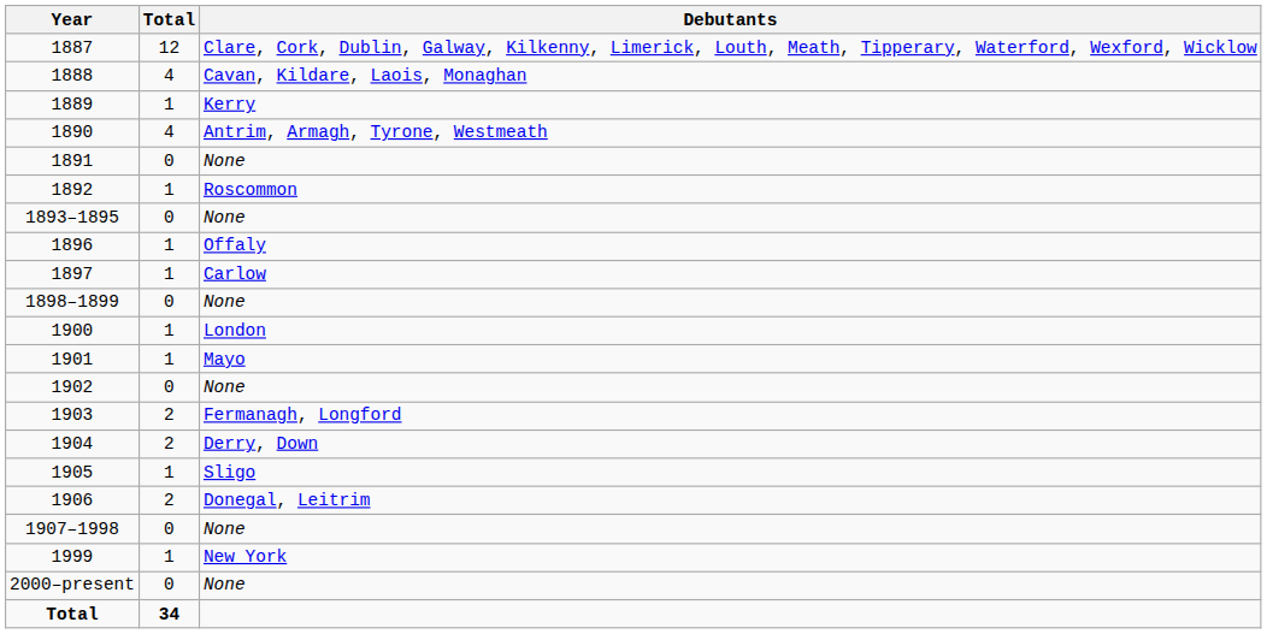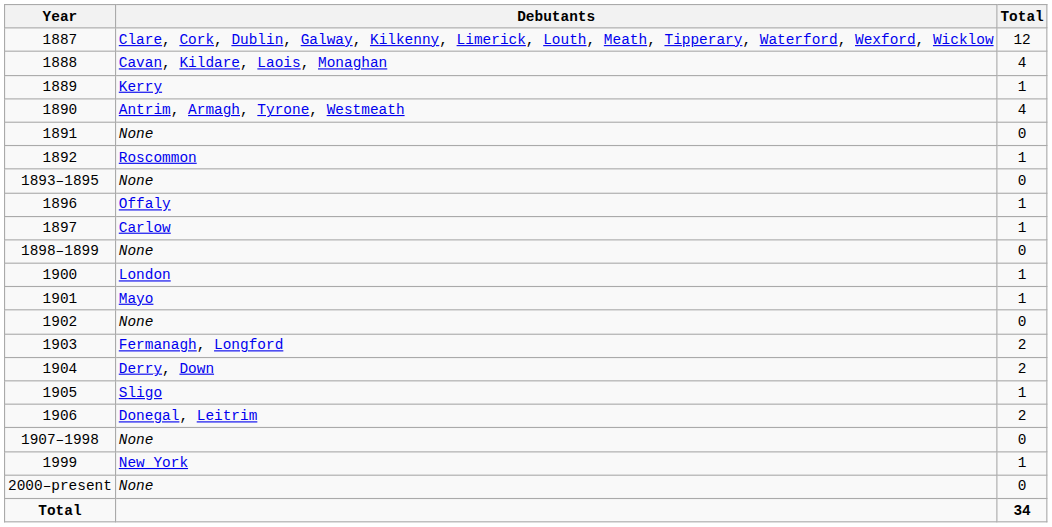columns swapped: Debutants <-> Total
